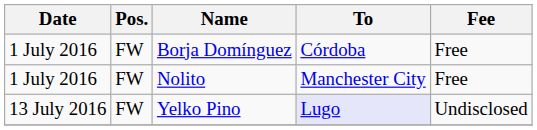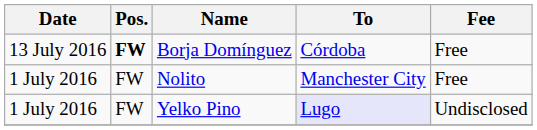Borja Domínguez | Date: 1 July 2016 -> 13 July 2016
Borja Domínguez | Pos.: normal -> bold
Yelko Pino | Date: 13 July 2016 -> 1 July 2016
